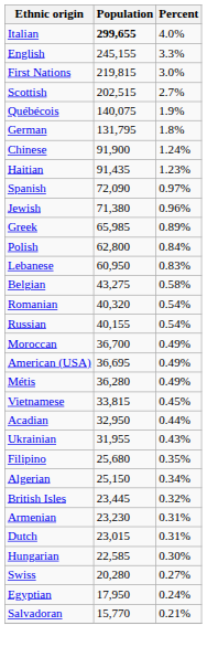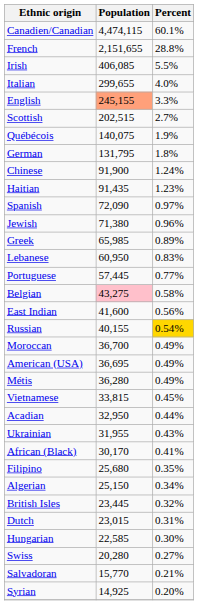+ row: Canadien/Canadian | 4,474,115 | 60.1%
+ row: French | 2,151,655 | 28.8%
+ row: Irish | 406,085 | 5.5%
Italian | Population: bold -> normal
English | Population: no background -> lightsalmon background
- row: First Nations | 219,815 | 3.0%
- row: Polish | 62,800 | 0.84%
+ row: Portuguese | 57,445 | 0.77%
Belgian | Population: no background -> pink background
+ row: East Indian | 41,600 | 0.56%
- row: Romanian | 40,320 | 0.54%
Russian | Percent: no background -> gold background
+ row: African (Black) | 30,170 | 0.41%
- row: Armenian | 23,230 | 0.31%
- row: Egyptian | 17,950 | 0.24%
+ row: Syrian | 14,925 | 0.20%
